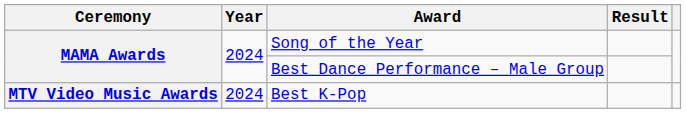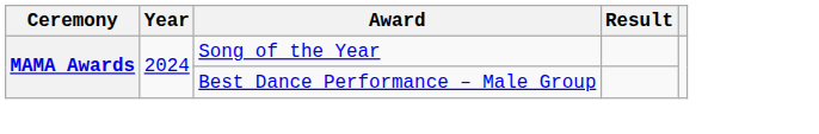- row: MTV Video Music Awards | 2024 | Best K-Pop
